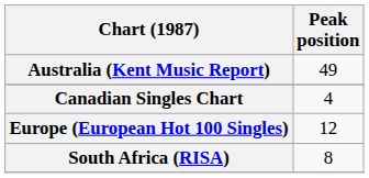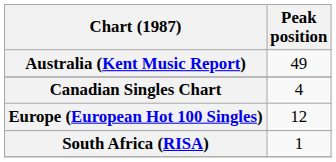South Africa (RISA) | Peak position: 8 -> 1
